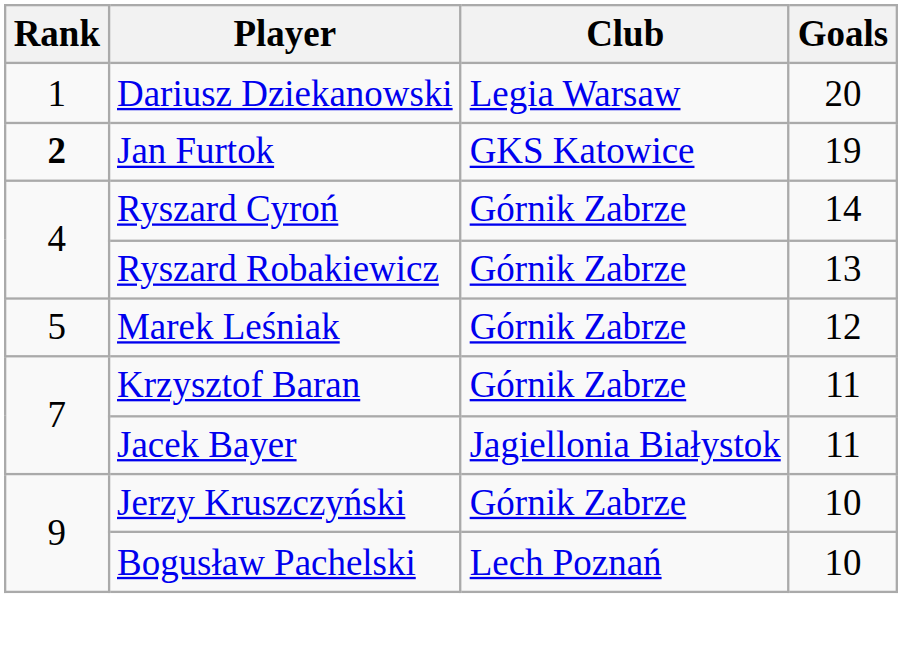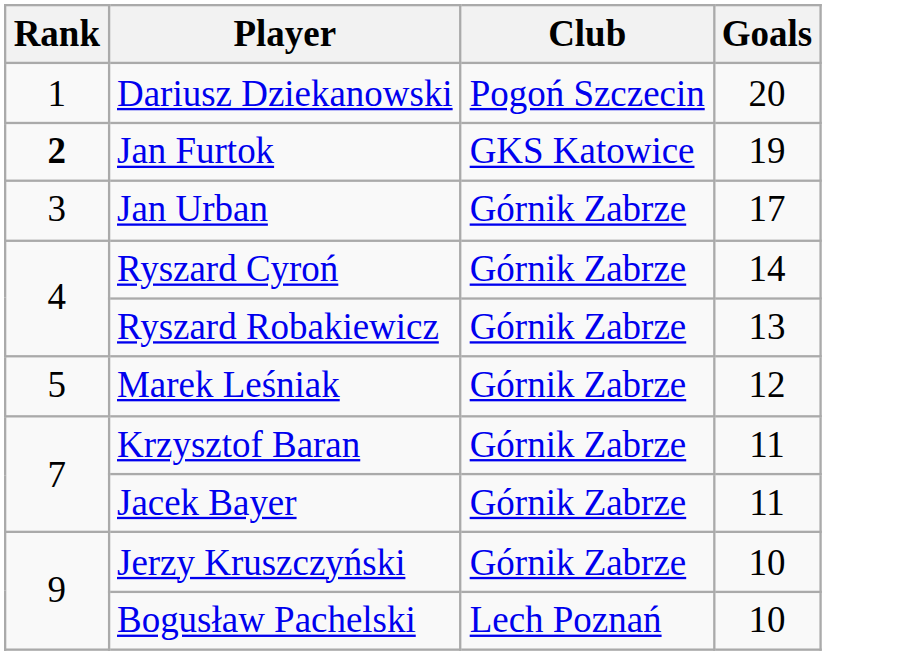Dariusz Dziekanowski | Club: Legia Warsaw -> Pogoń Szczecin
+ row: 3 | Jan Urban | Górnik Zabrze | 17
Jacek Bayer | Club: Jagiellonia Białystok -> Górnik Zabrze
